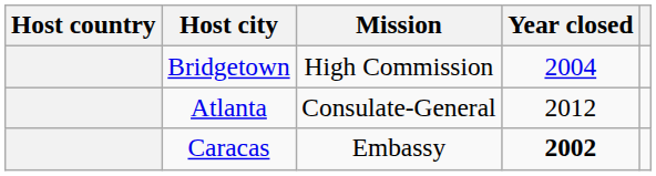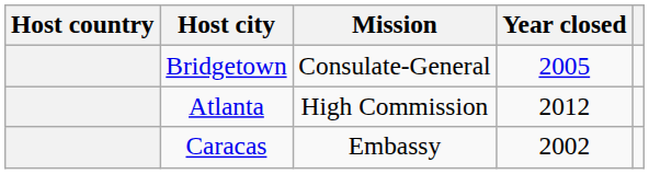Bridgetown | Mission: High Commission -> Consulate-General
Bridgetown | Year closed: 2004 -> 2005
Atlanta | Mission: Consulate-General -> High Commission
Caracas | Year closed: bold -> normal
